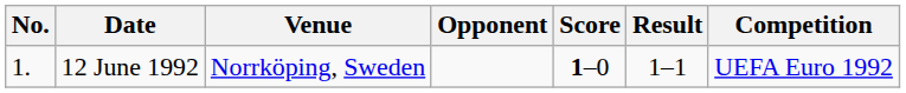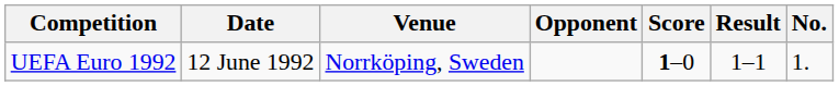columns swapped: No. <-> Competition
